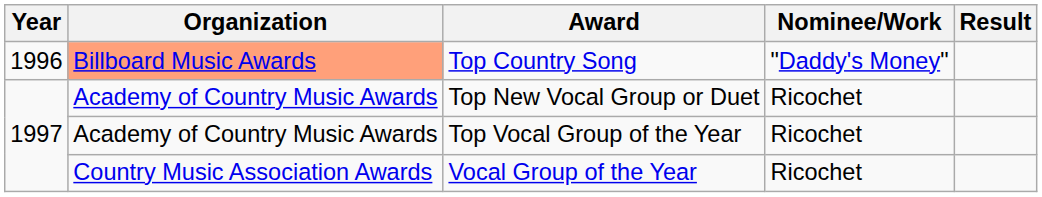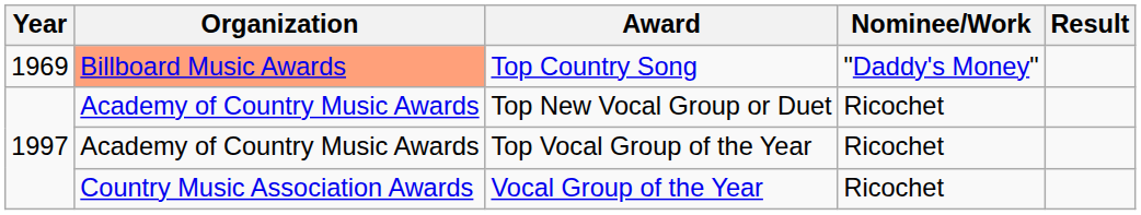Top Country Song | Year: 1996 -> 1969
